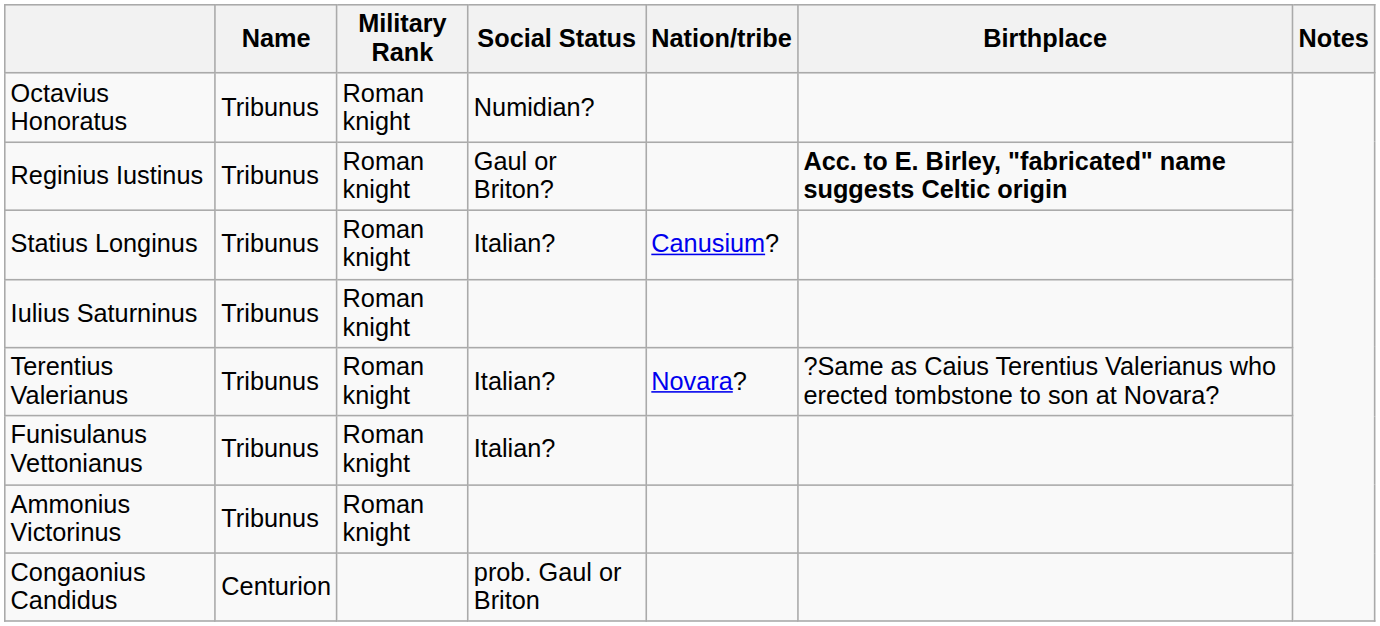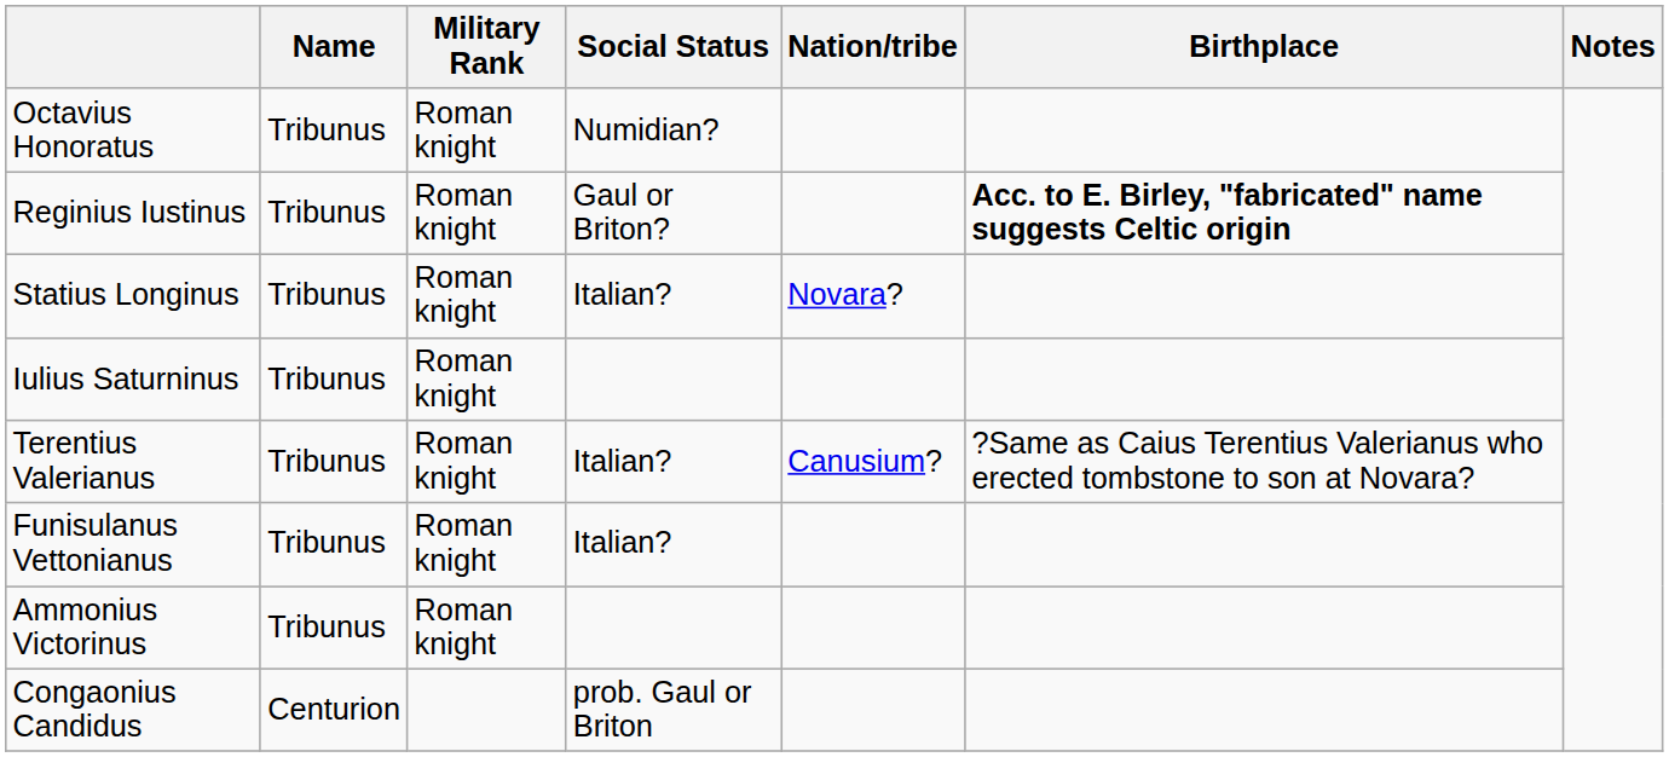Statius Longinus | Nation/tribe: Canusium? -> Novara?
Terentius Valerianus | Nation/tribe: Novara? -> Canusium?
